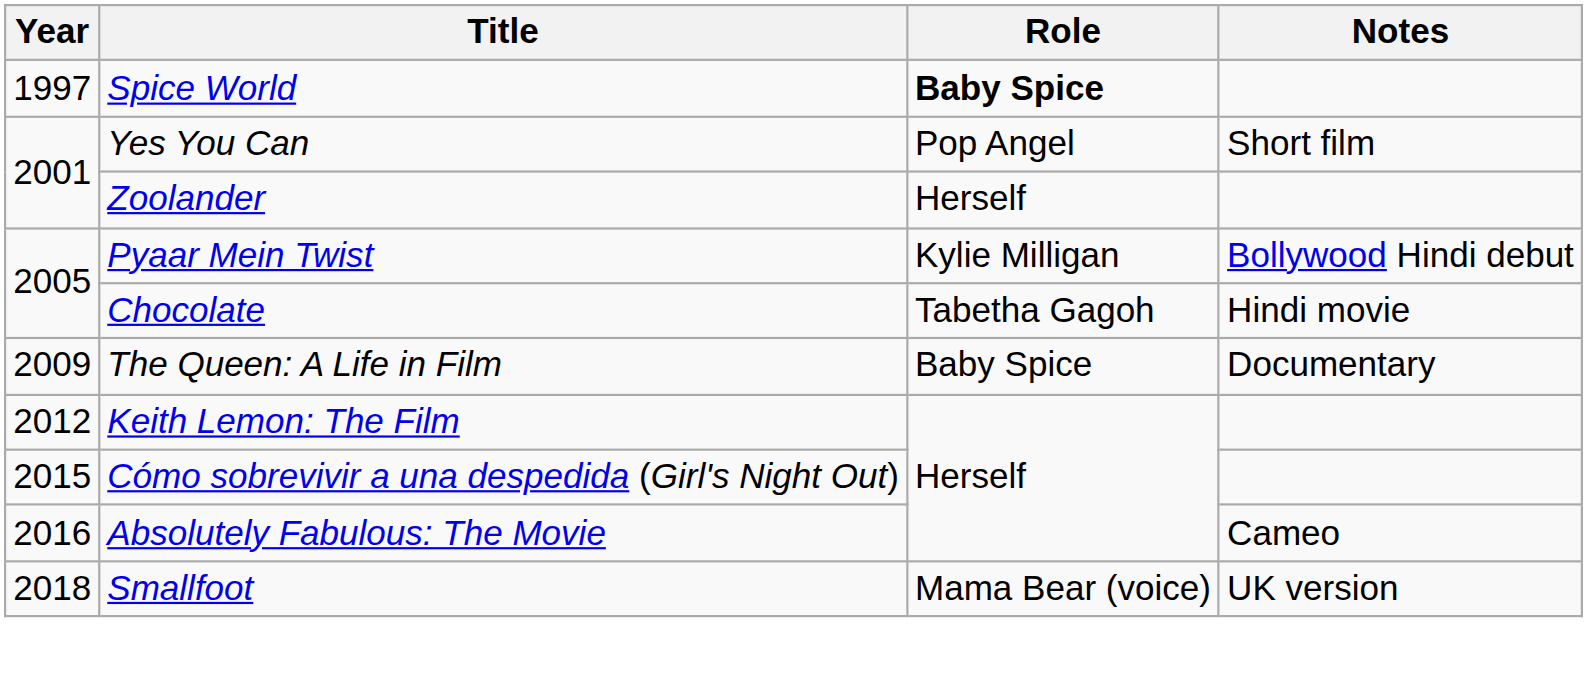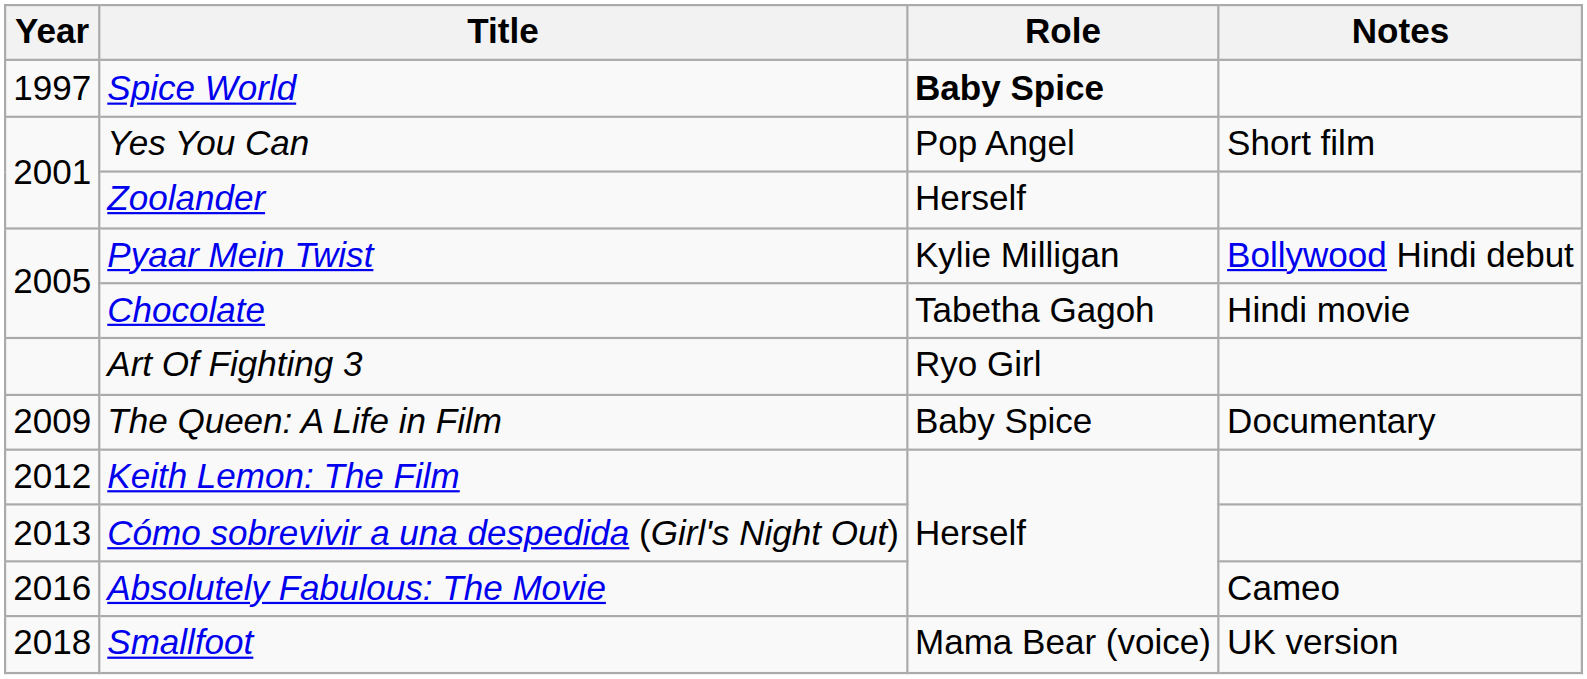+ row: Art Of Fighting 3 | Ryo Girl
Cómo sobrevivir a una despedida (Girl's Night Out) | Year: 2015 -> 2013
